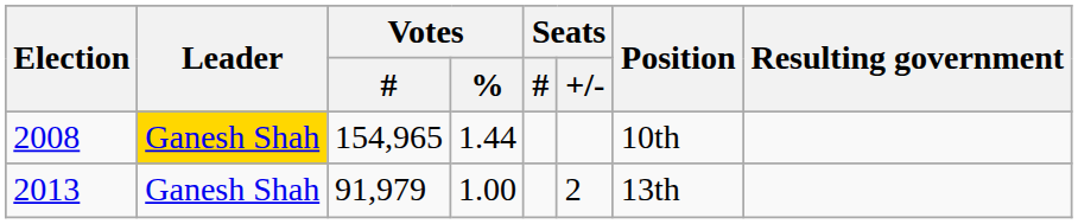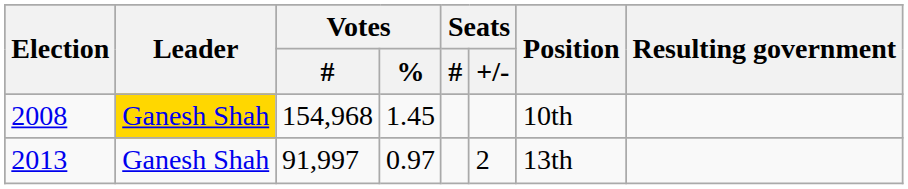2008 | Votes / #: 154,965 -> 154,968
2008 | Votes / %: 1.44 -> 1.45
2013 | Votes / #: 91,979 -> 91,997
2013 | Votes / %: 1.00 -> 0.97
